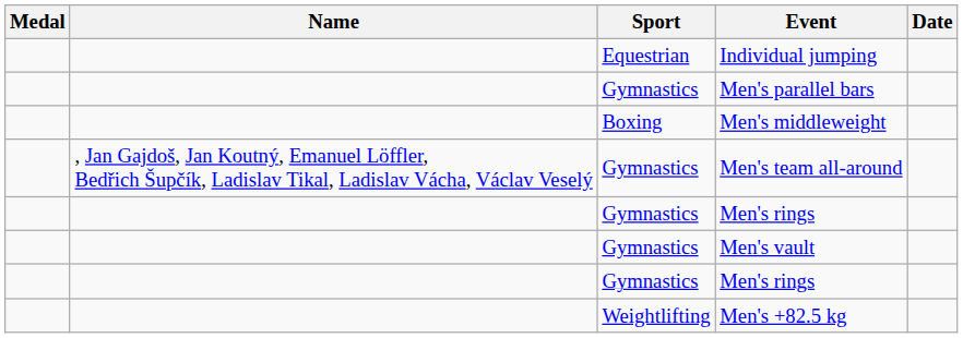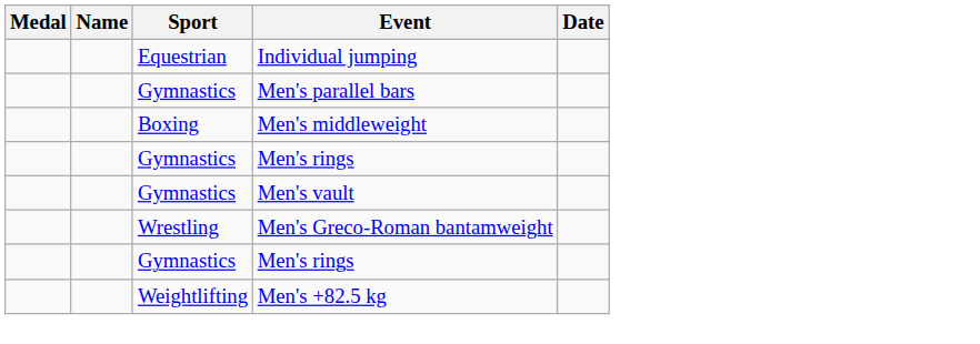- row: , Jan Gajdoš, Jan Koutný, Emanuel Löffler, Bedřich Šupčík, Ladislav Tikal, Ladislav Vácha, Václav Veselý | Gymnastics | Men's team all-around
+ row: Wrestling | Men's Greco-Roman bantamweight
